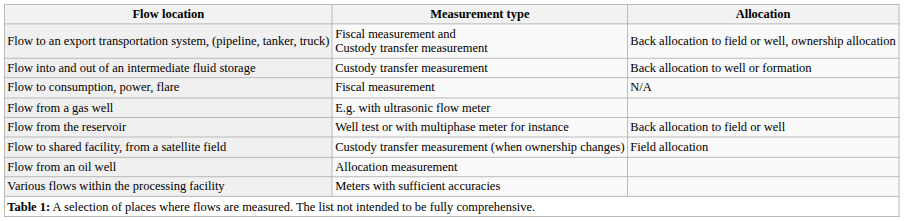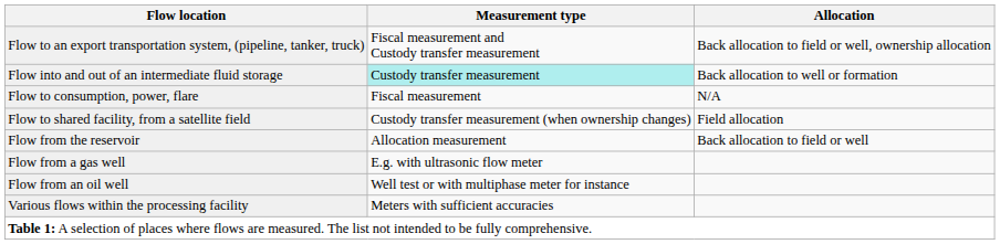Flow into and out of an intermediate fluid storage | Measurement type: no background -> paleturquoise background
rows swapped: Flow to shared facility, from a satellite field <-> Flow from a gas well
Flow from the reservoir | Measurement type: Well test or with multiphase meter for instance -> Allocation measurement
Flow from an oil well | Measurement type: Allocation measurement -> Well test or with multiphase meter for instance
